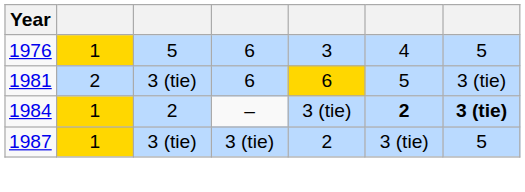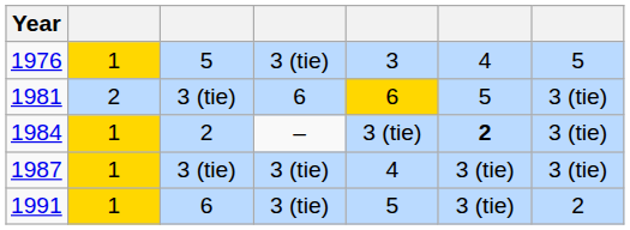1976 | column 4: 6 -> 3 (tie)
1984 | column 7: bold -> normal
1987 | column 5: 2 -> 4
1987 | column 7: 5 -> 3 (tie)
+ row: 1991 | 1 | 6 | 3 (tie) | 5 | 3 (tie) | 2
